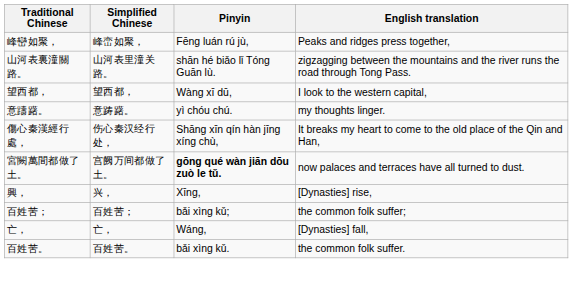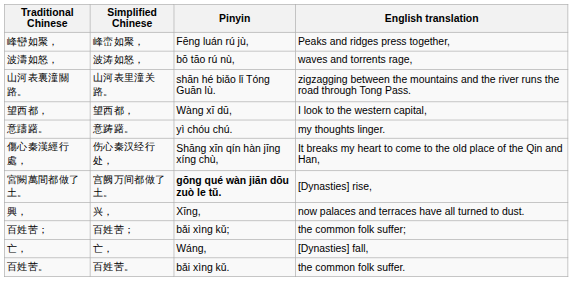+ row: 波濤如怒， | 波涛如怒， | bō tāo rú nù, | waves and torrents rage,
宮闕萬間都做了土。 | English translation: now palaces and terraces have all turned to dust. -> [Dynasties] rise,
興， | English translation: [Dynasties] rise, -> now palaces and terraces have all turned to dust.
